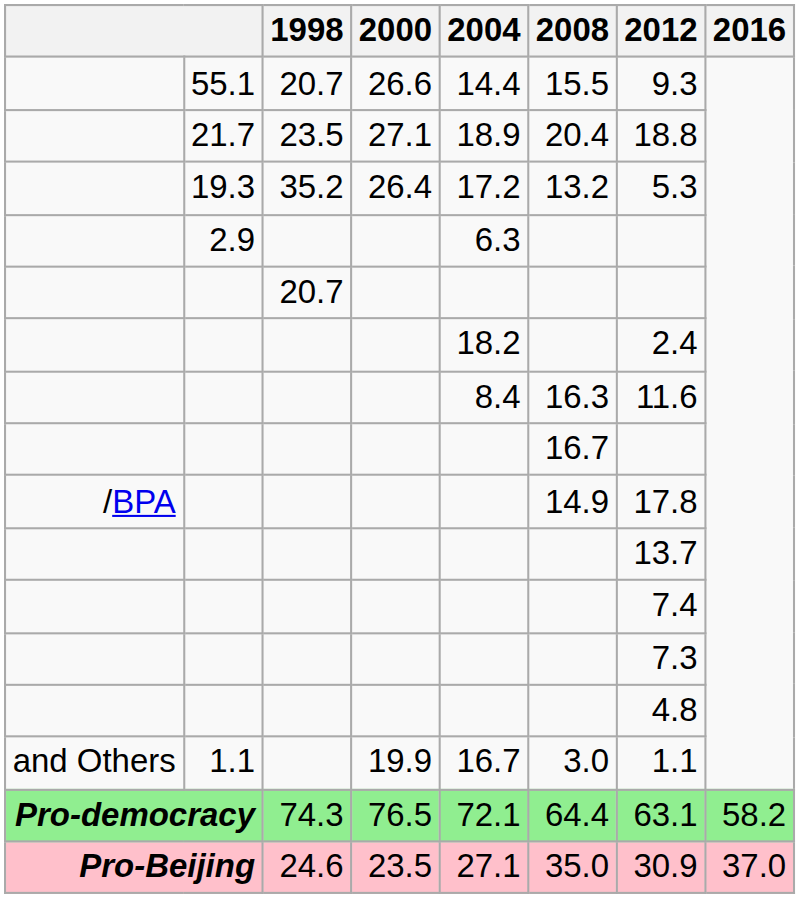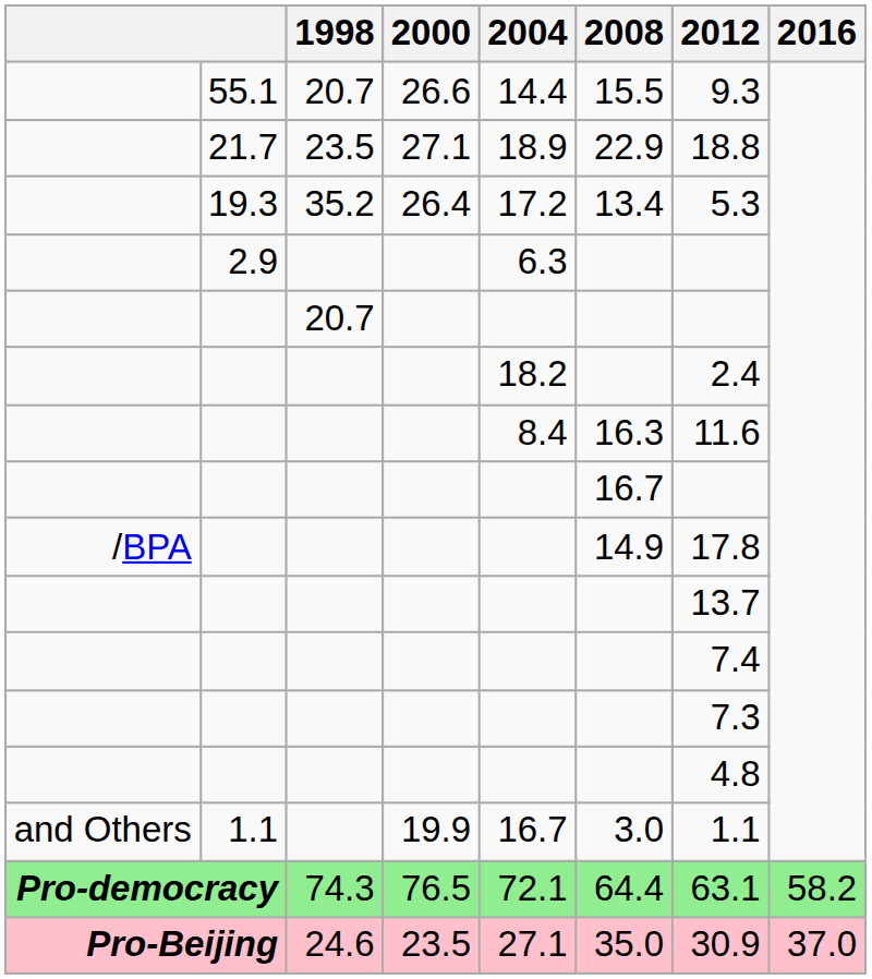21.7 | 2008: 20.4 -> 22.9
19.3 | 2008: 13.2 -> 13.4
